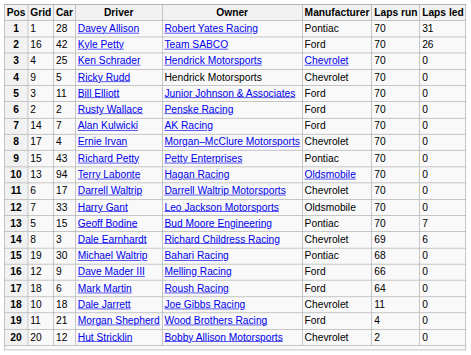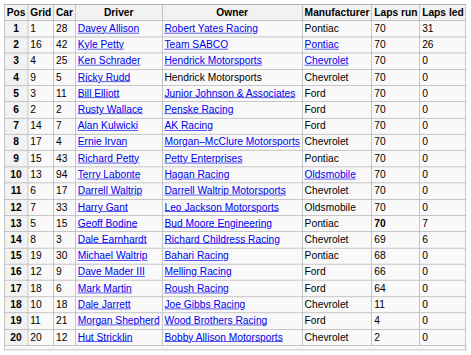Kyle Petty | Manufacturer: Ford -> Pontiac
Geoff Bodine | Laps run: normal -> bold
